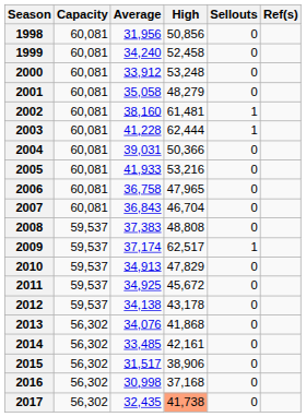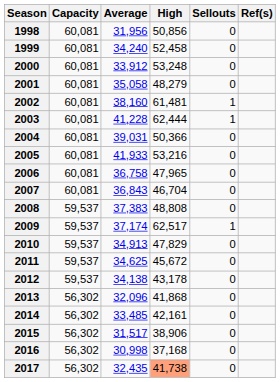2011 | Average: 34,925 -> 34,625
2013 | Average: 34,076 -> 32,096
